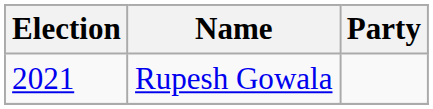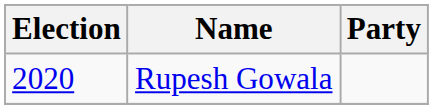Rupesh Gowala | Election: 2021 -> 2020
